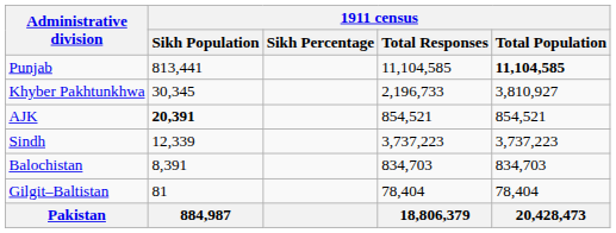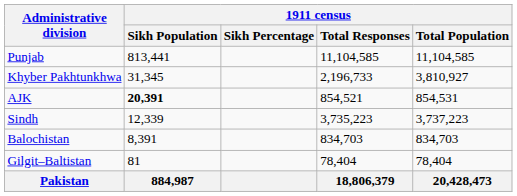Punjab | 1911 census / Total Population: bold -> normal
Khyber Pakhtunkhwa | 1911 census / Sikh Population: 30,345 -> 31,345
AJK | 1911 census / Total Population: 854,521 -> 854,531
Sindh | 1911 census / Total Responses: 3,737,223 -> 3,735,223
